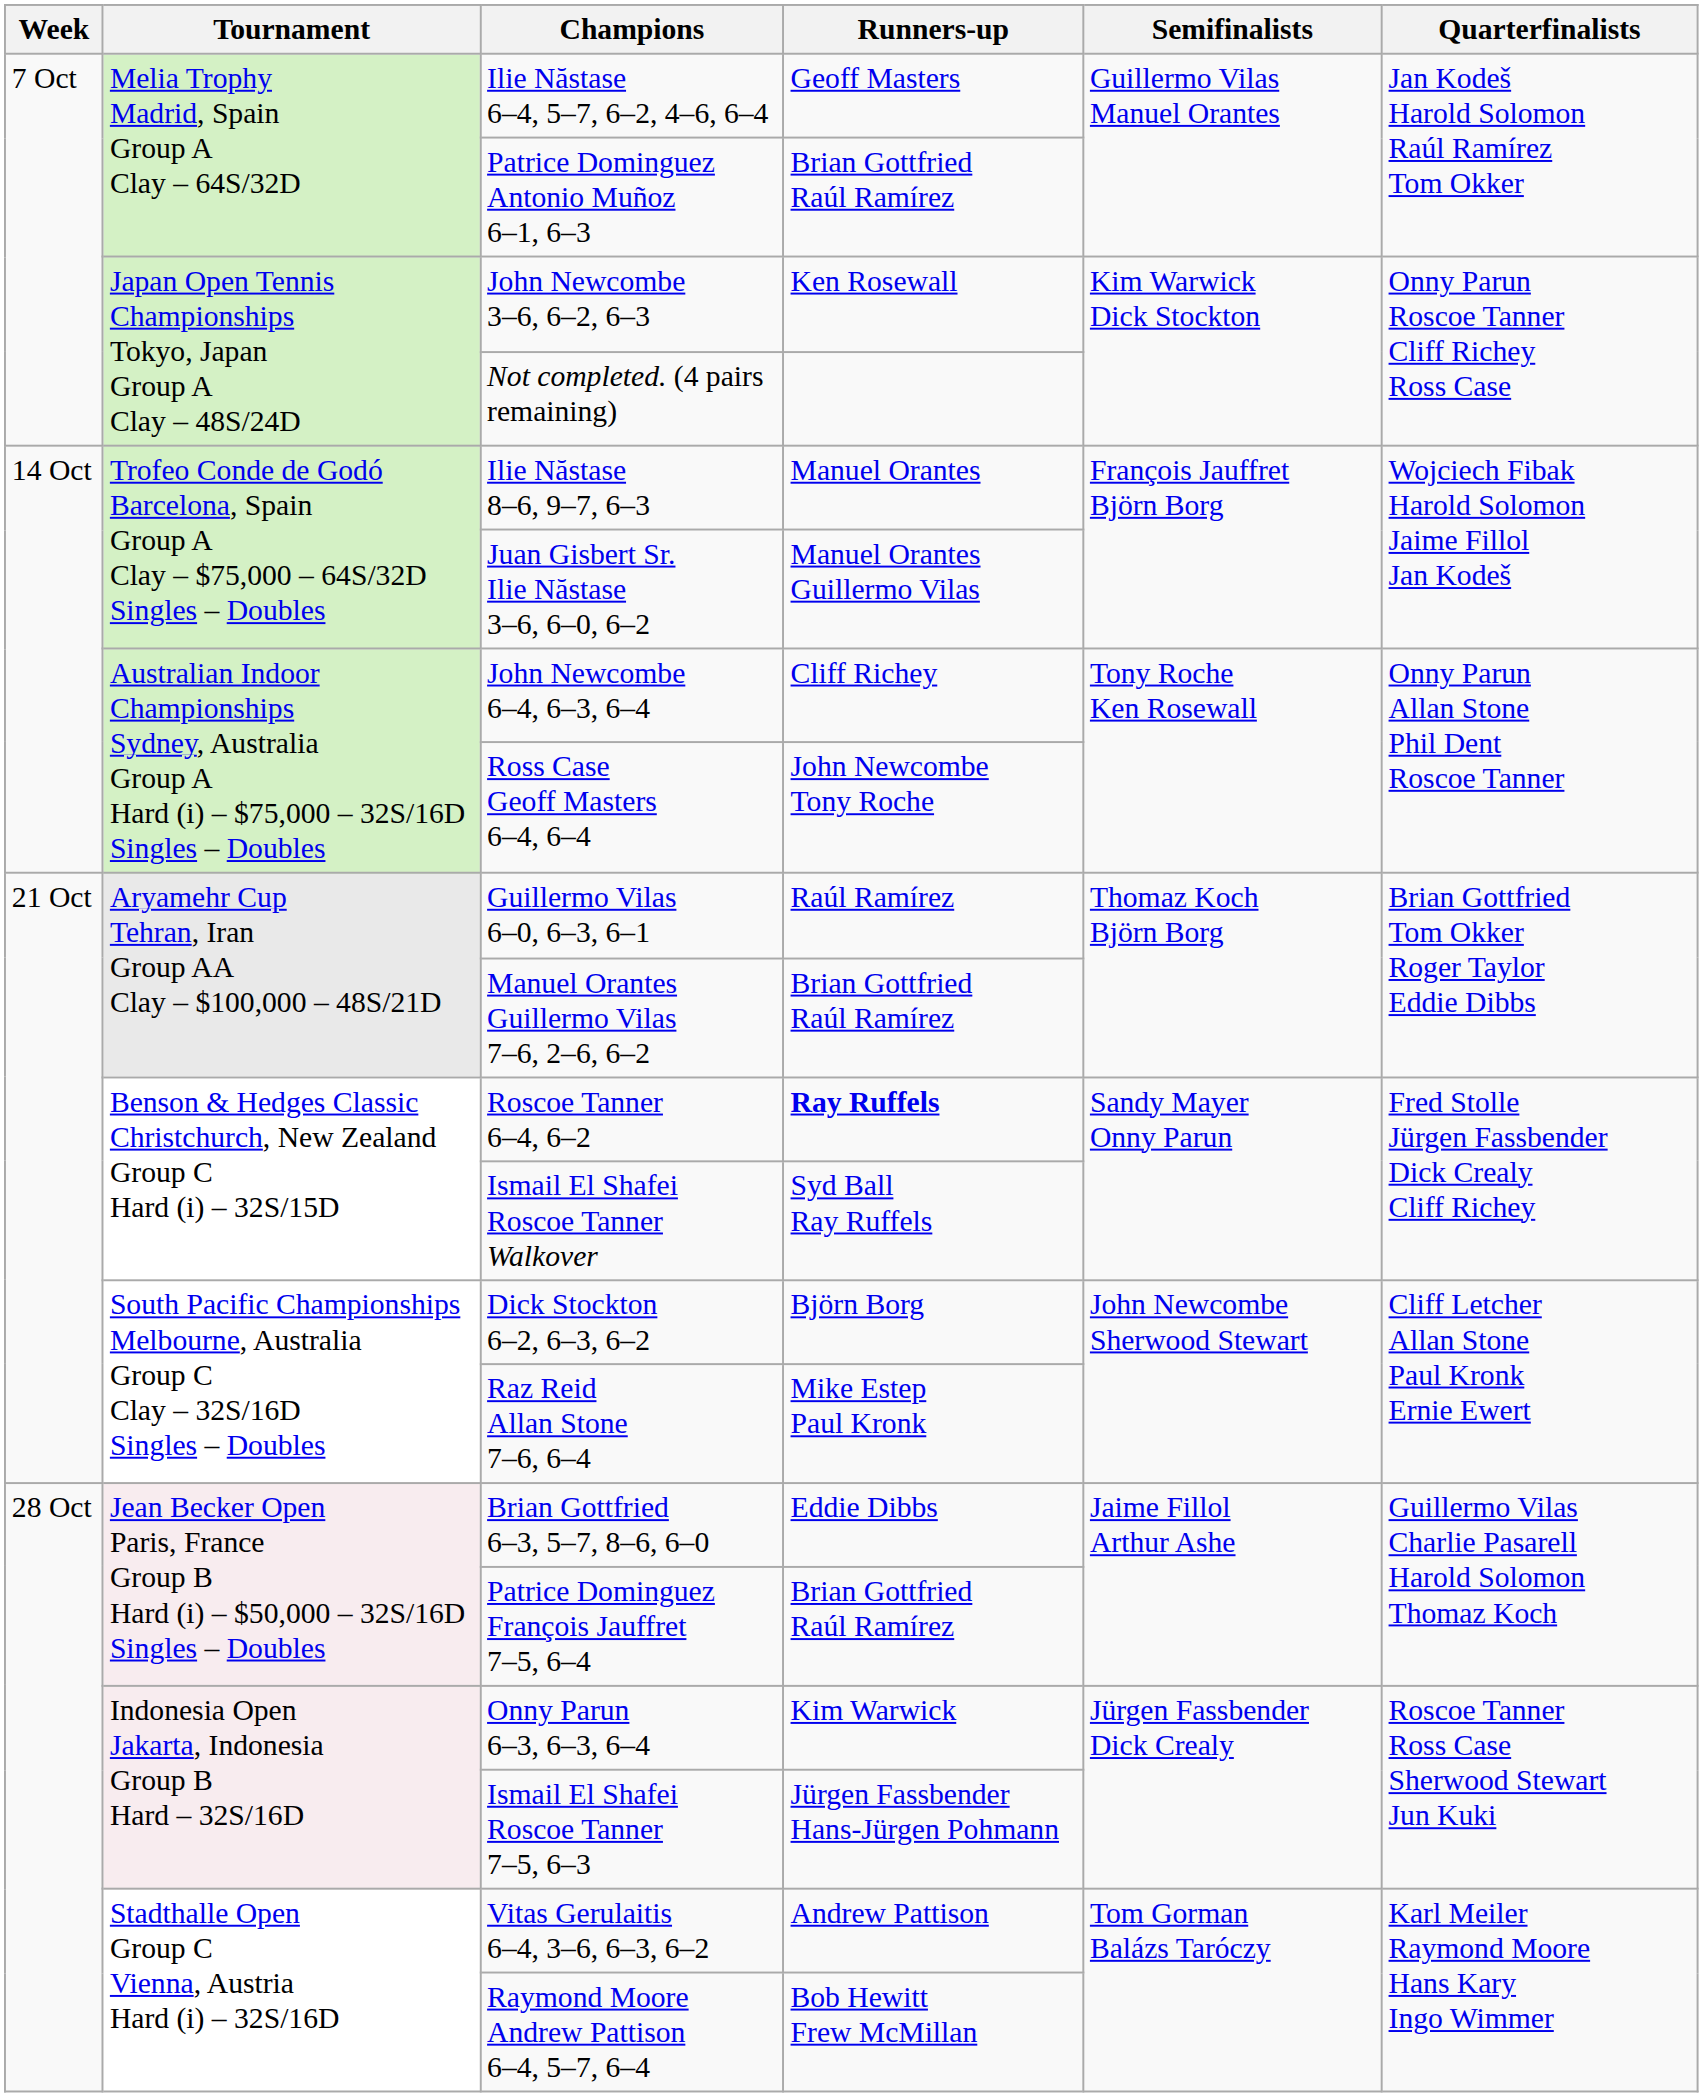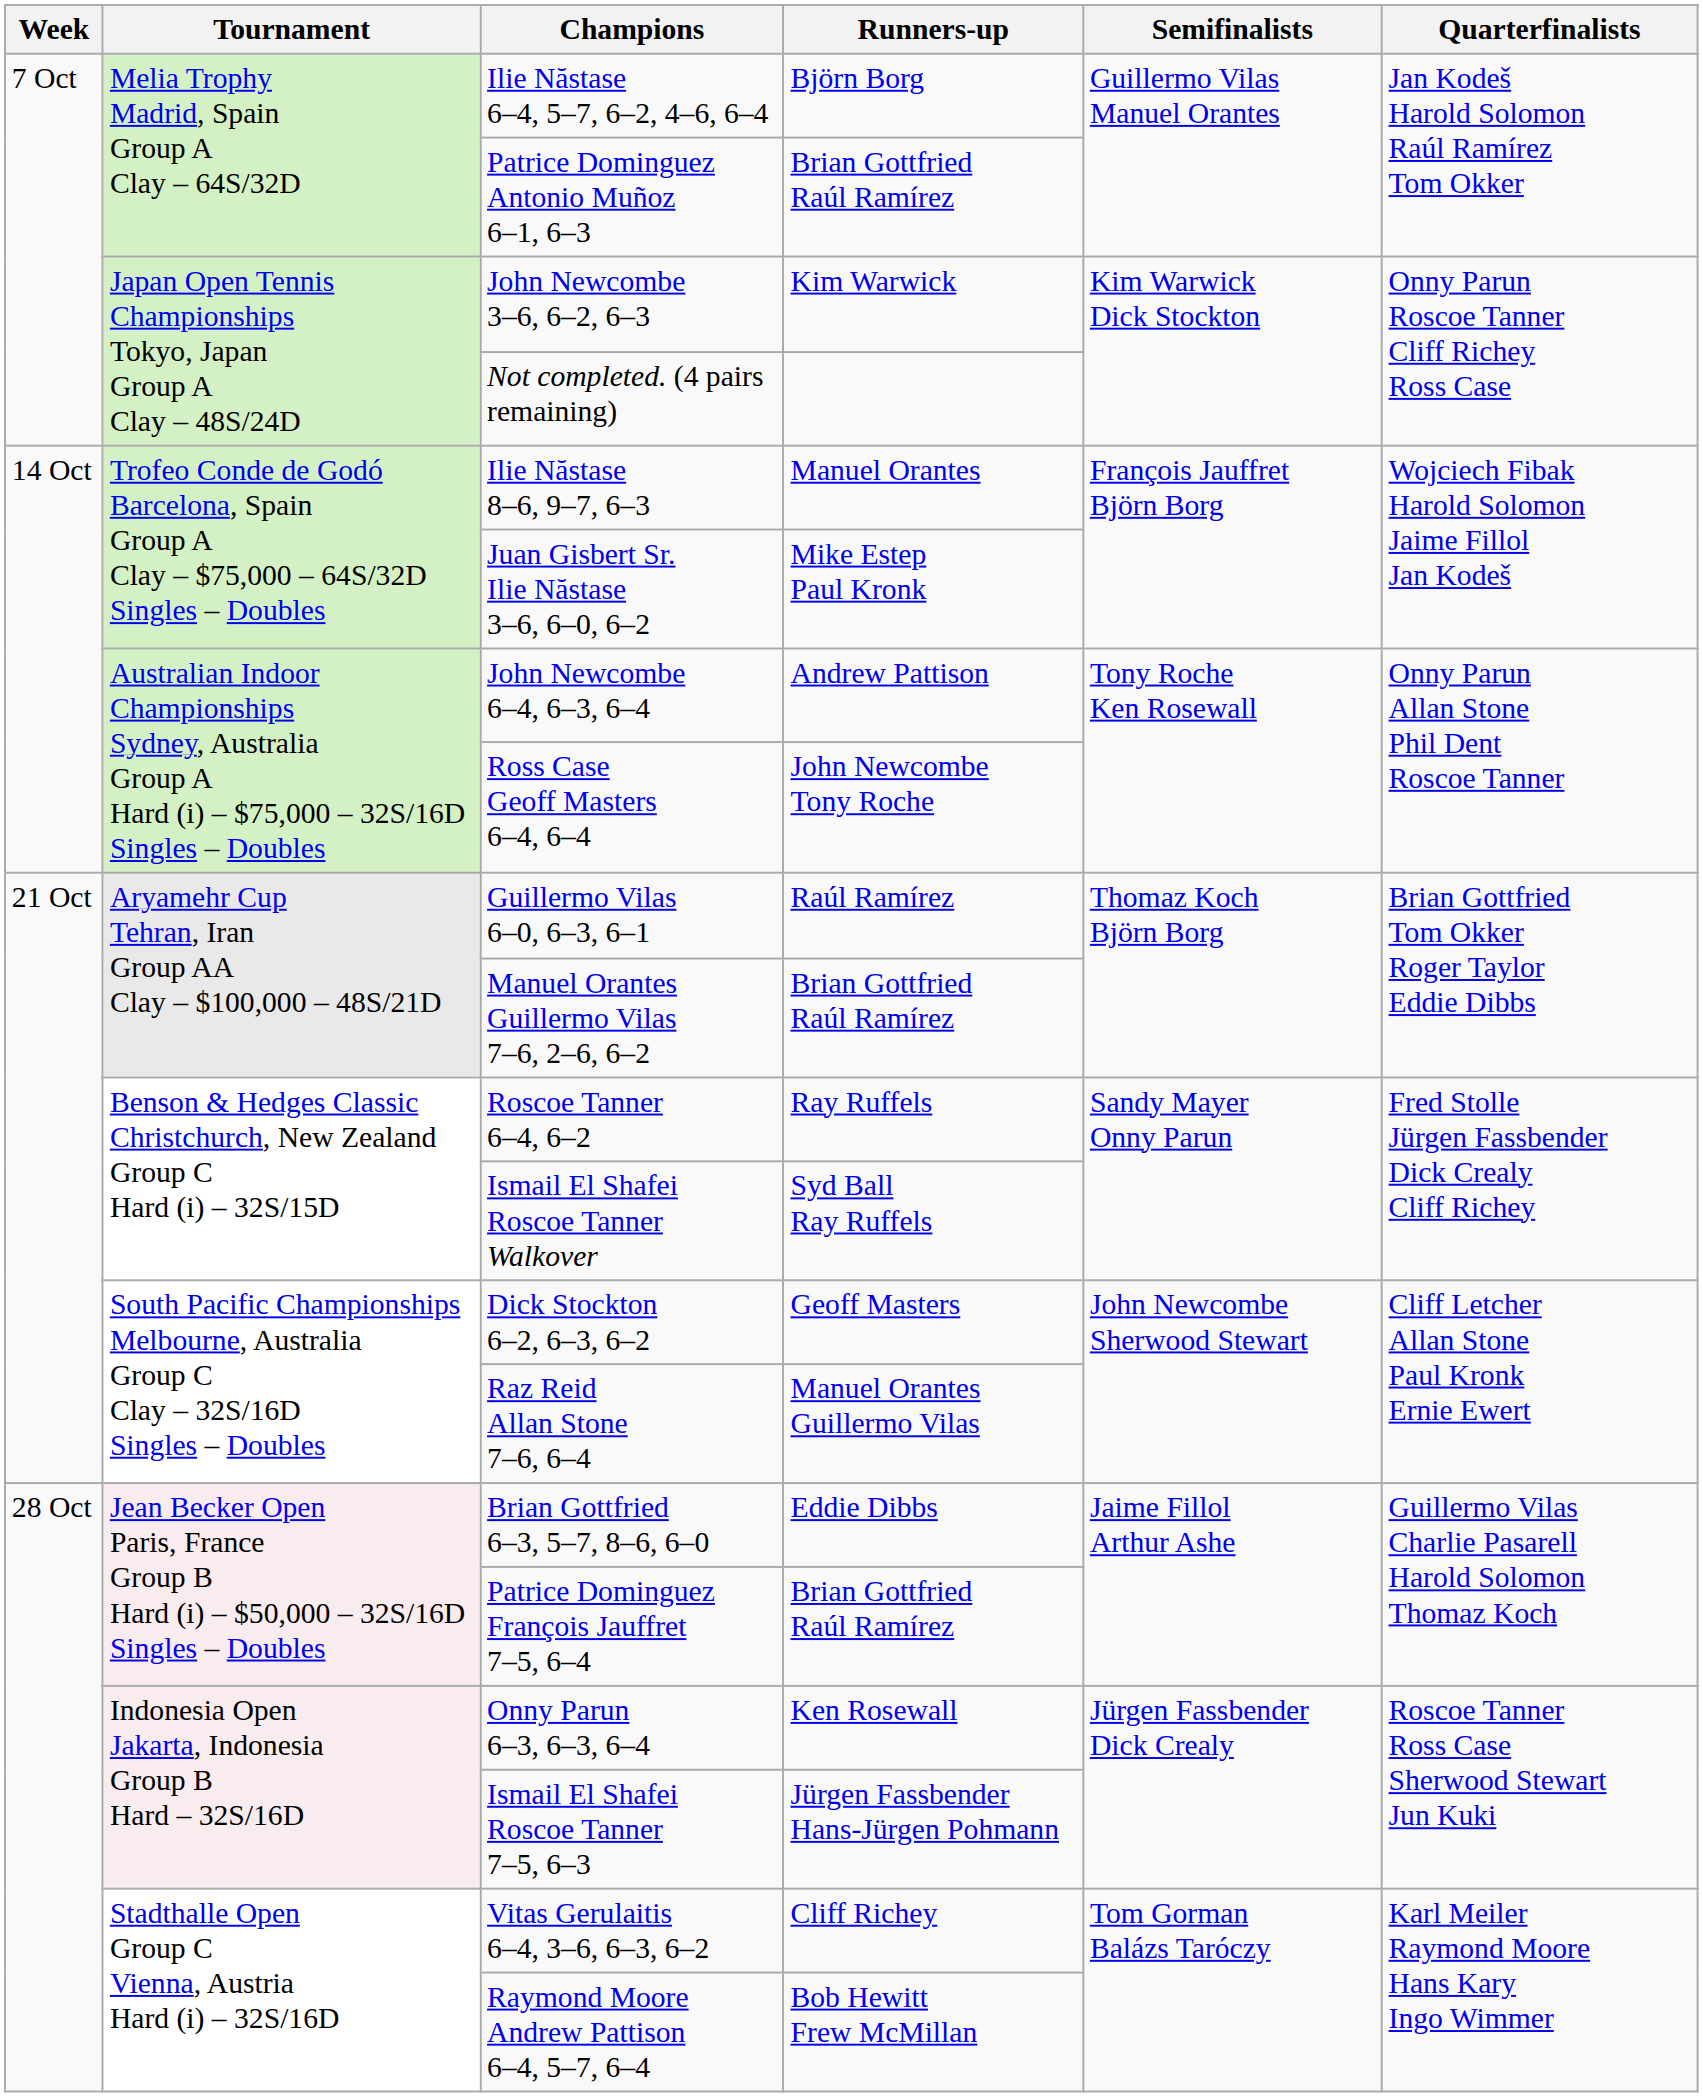Ilie Năstase 6–4, 5–7, 6–2, 4–6, 6–4 | Runners-up: Geoff Masters -> Björn Borg
John Newcombe 3–6, 6–2, 6–3 | Runners-up: Ken Rosewall -> Kim Warwick
Juan Gisbert Sr. Ilie Năstase 3–6, 6–0, 6–2 | Runners-up: Manuel Orantes Guillermo Vilas -> Mike Estep Paul Kronk
John Newcombe 6–4, 6–3, 6–4 | Runners-up: Cliff Richey -> Andrew Pattison
Roscoe Tanner 6–4, 6–2 | Runners-up: bold -> normal
Dick Stockton 6–2, 6–3, 6–2 | Runners-up: Björn Borg -> Geoff Masters
Raz Reid Allan Stone 7–6, 6–4 | Runners-up: Mike Estep Paul Kronk -> Manuel Orantes Guillermo Vilas
Onny Parun 6–3, 6–3, 6–4 | Runners-up: Kim Warwick -> Ken Rosewall
Vitas Gerulaitis 6–4, 3–6, 6–3, 6–2 | Runners-up: Andrew Pattison -> Cliff Richey
